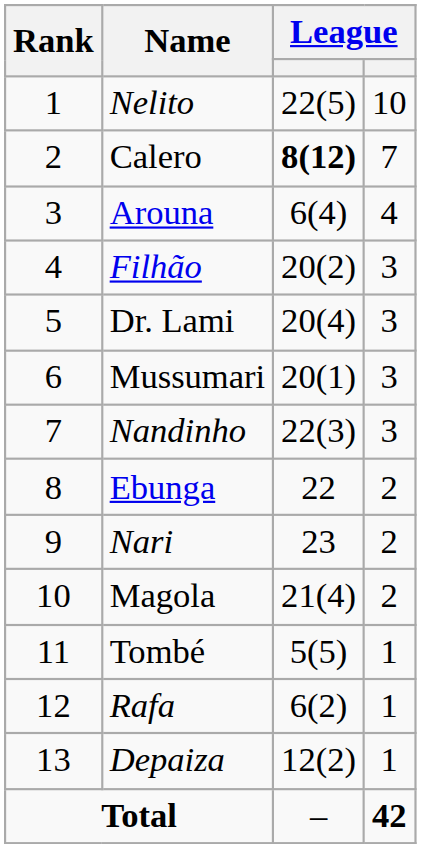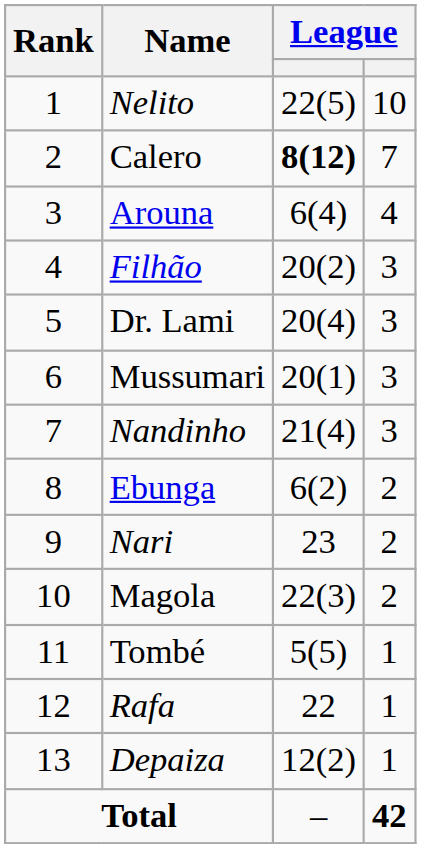Nandinho | column 3: 22(3) -> 21(4)
Ebunga | column 3: 22 -> 6(2)
Magola | column 3: 21(4) -> 22(3)
Rafa | column 3: 6(2) -> 22
